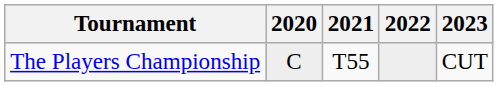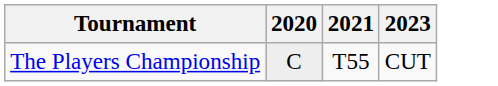- column: 2022
